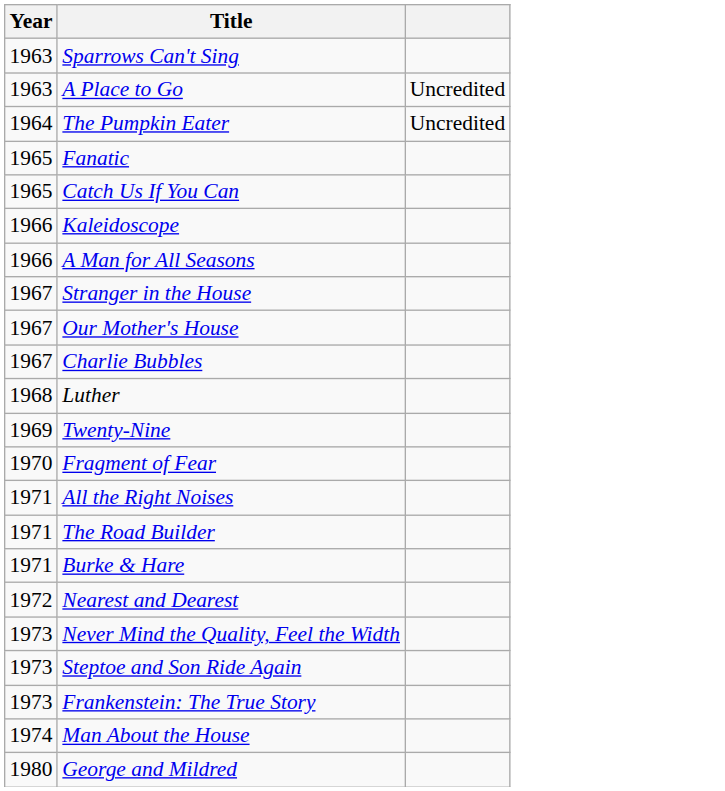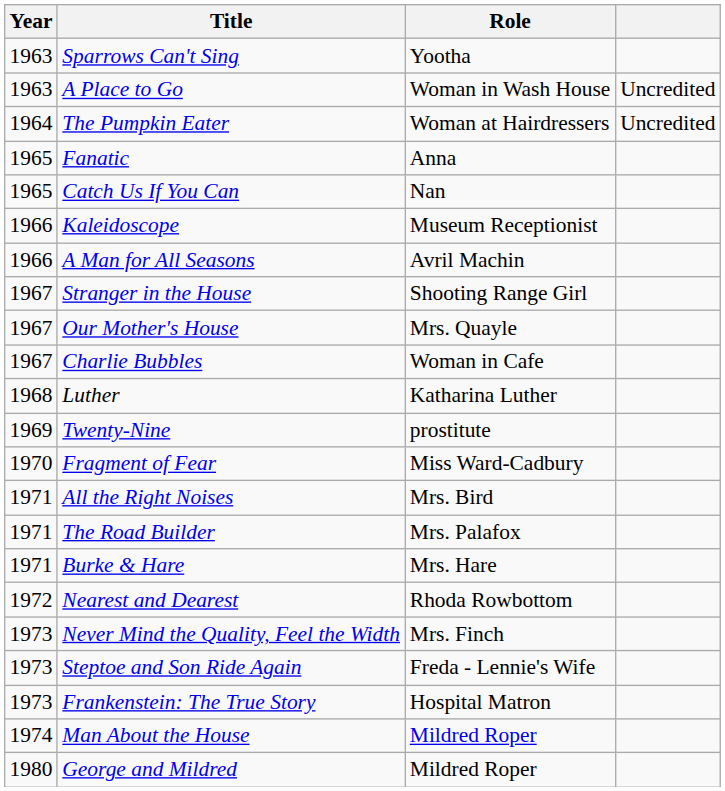+ column: Role | Yootha | Woman in Wash House | Woman at Hairdressers | Anna | Nan | Museum Receptionist | Avril Machin | Shooting Range Girl | Mrs. Quayle | Woman in Cafe | Katharina Luther | prostitute | Miss Ward-Cadbury | Mrs. Bird | Mrs. Palafox | Mrs. Hare | Rhoda Rowbottom | Mrs. Finch | Freda - Lennie's Wife | Hospital Matron | Mildred Roper | Mildred Roper
